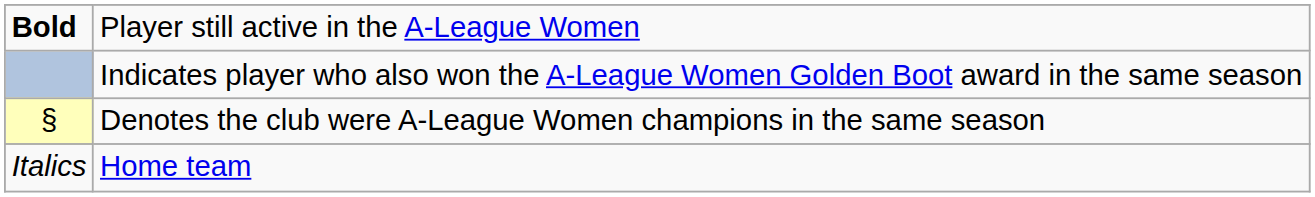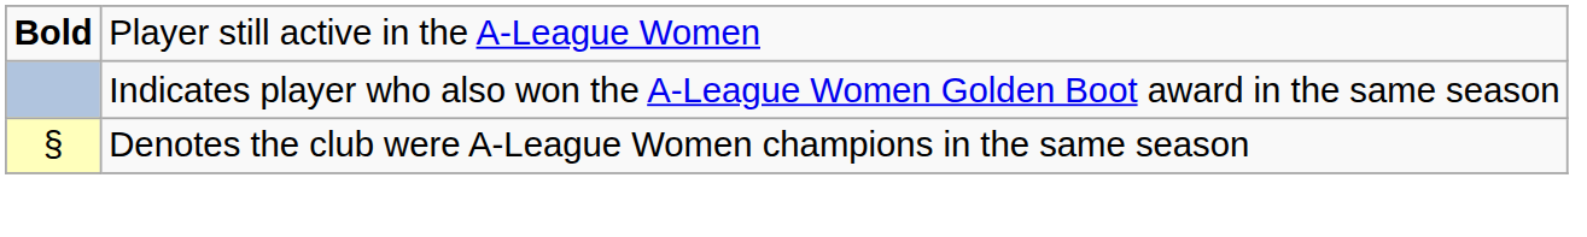- row: Italics | Home team
